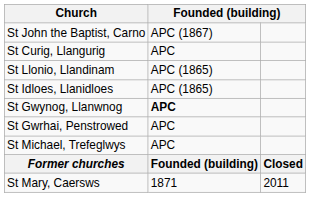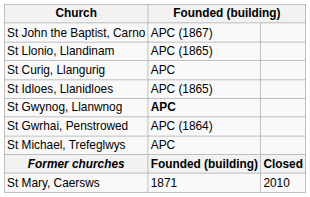rows swapped: St Llonio, Llandinam <-> St Curig, Llangurig
St Gwrhai, Penstrowed | column 2: APC -> APC (1864)
St Mary, Caersws | column 3: 2011 -> 2010
